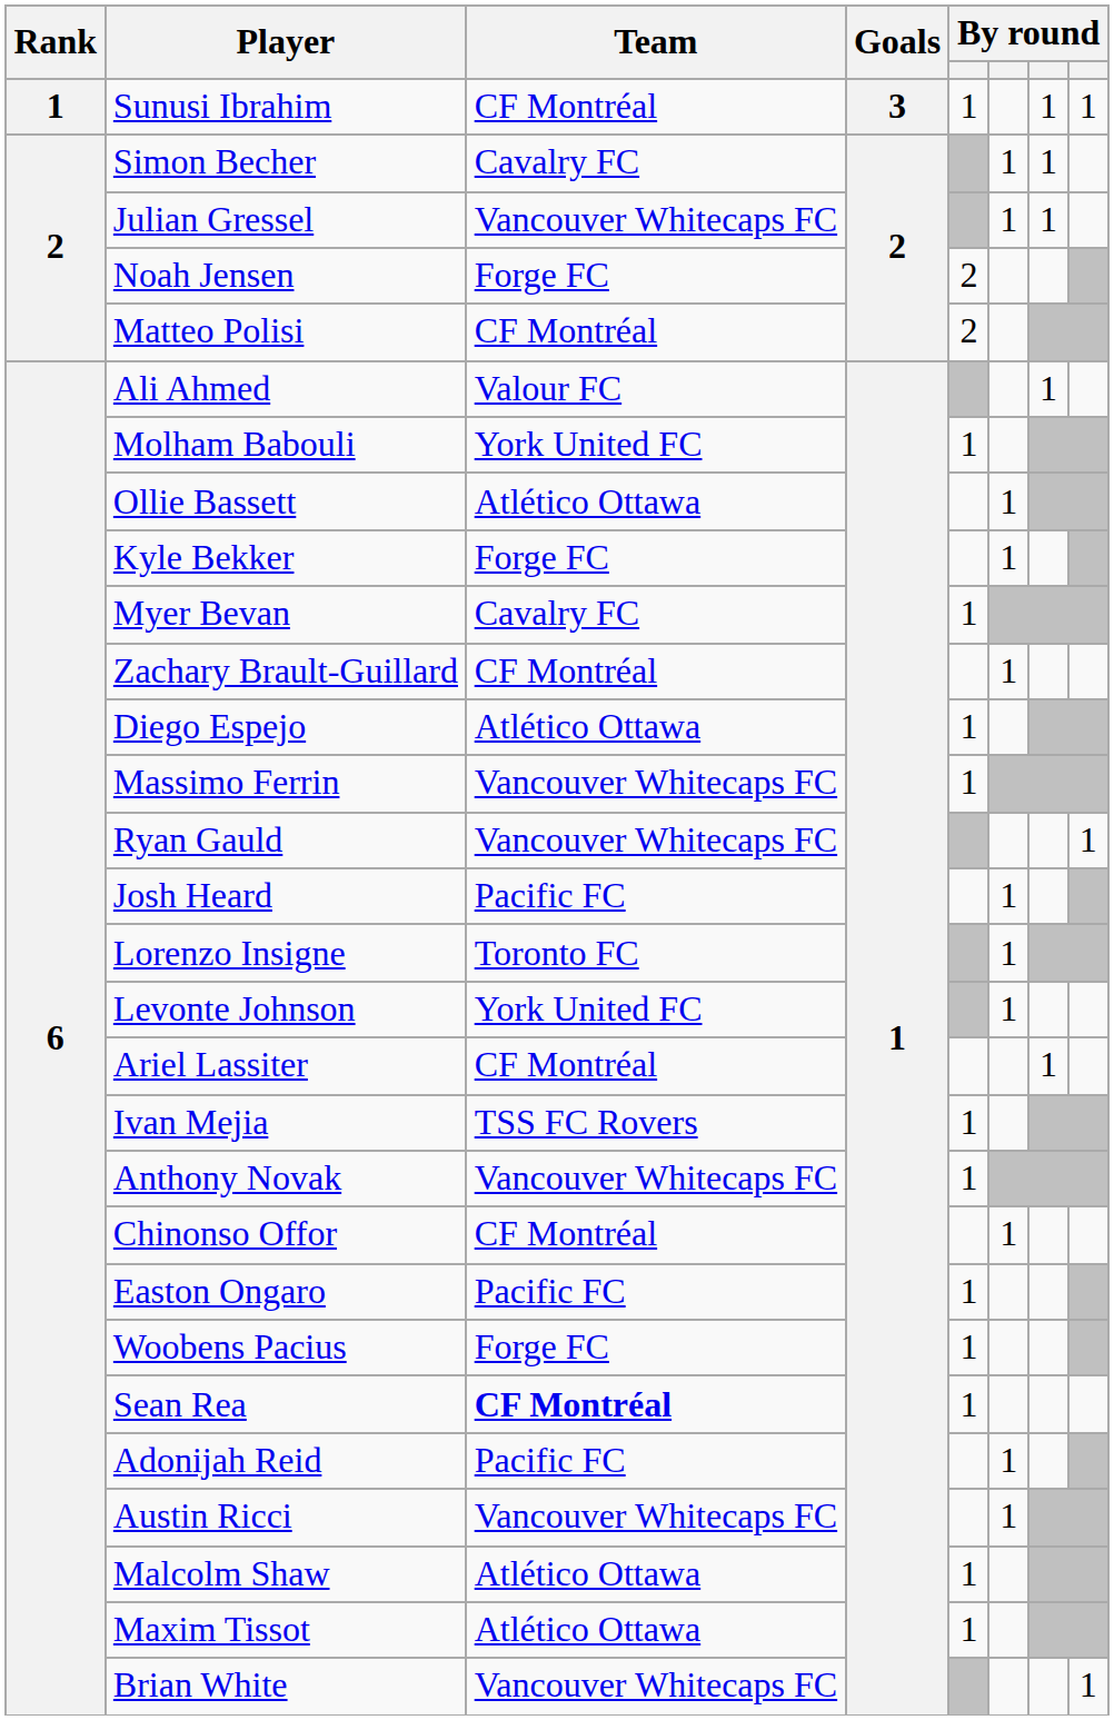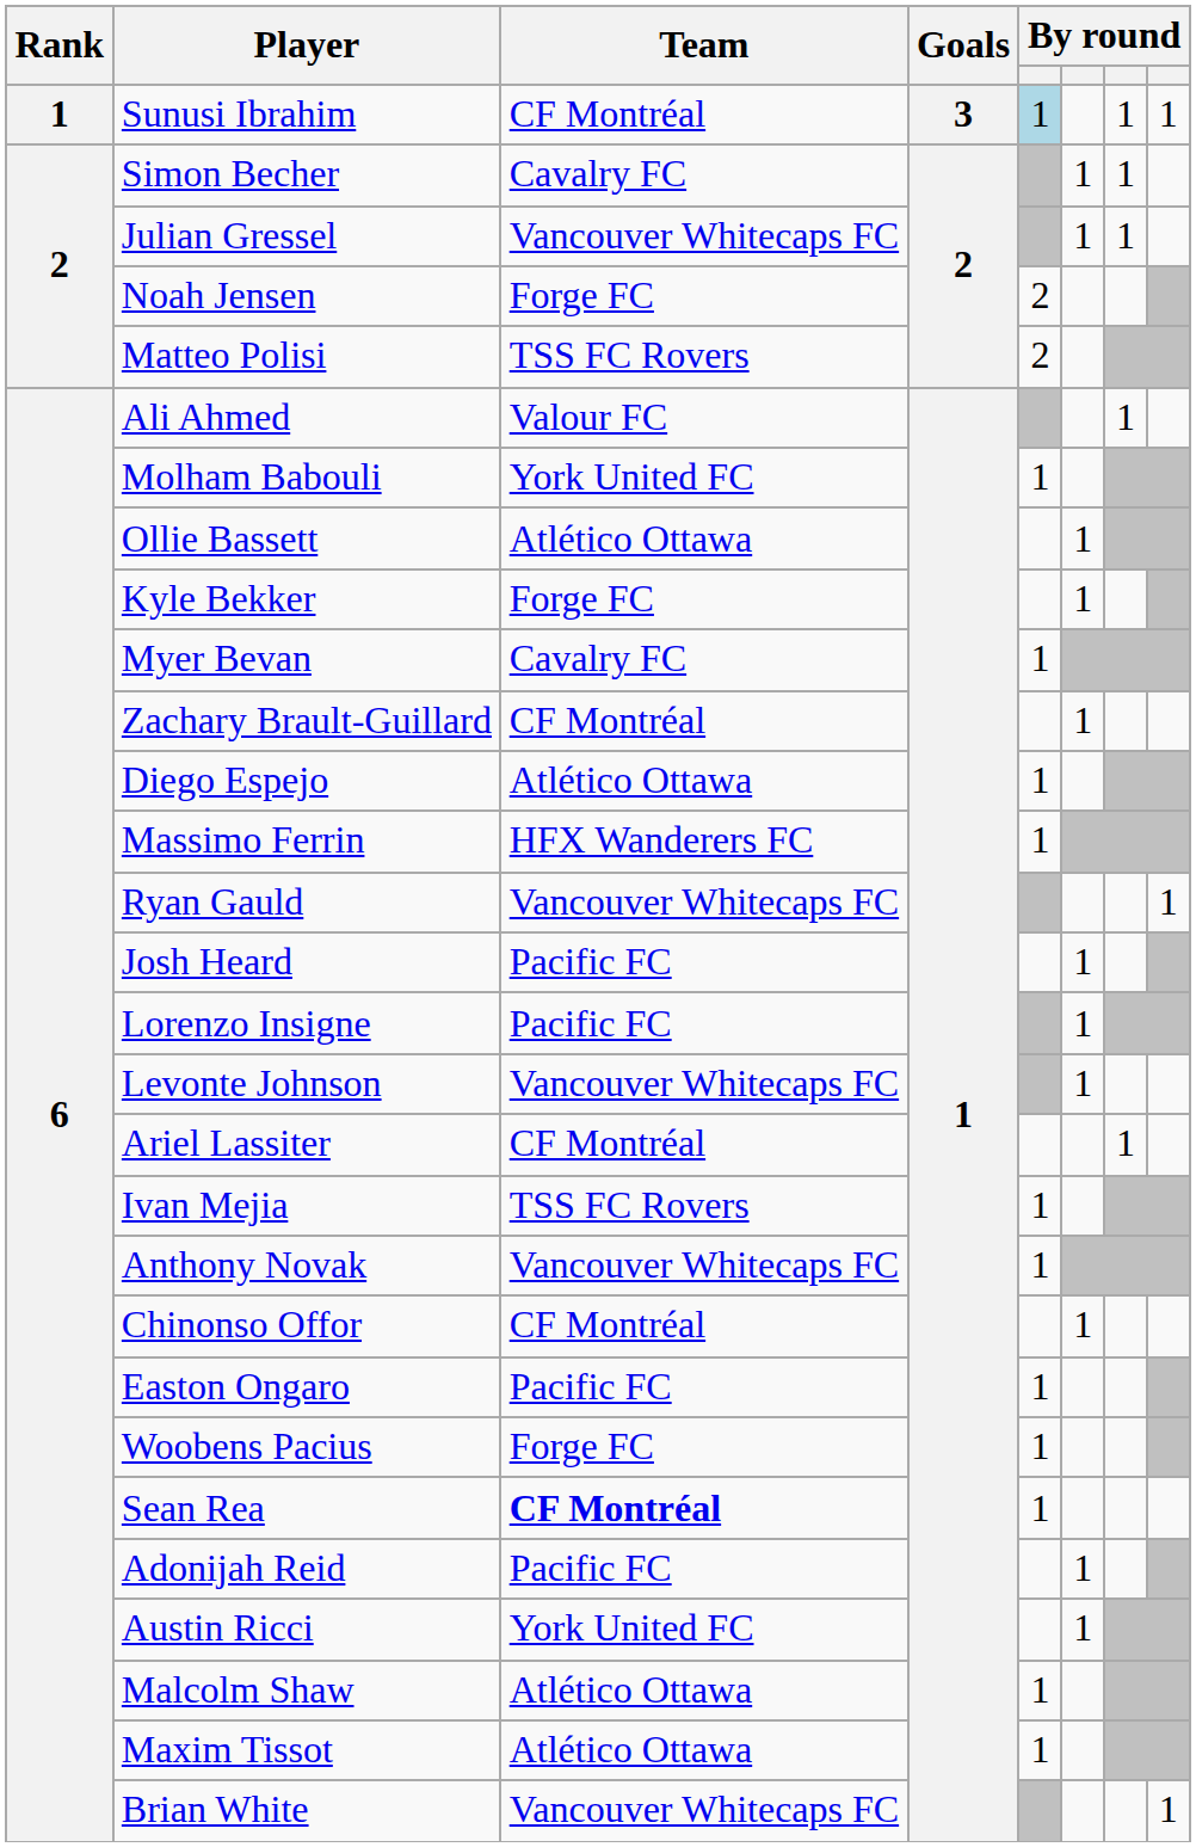Sunusi Ibrahim | column 5: no background -> lightblue background
Matteo Polisi | Team: CF Montréal -> TSS FC Rovers
Massimo Ferrin | Team: Vancouver Whitecaps FC -> HFX Wanderers FC
Lorenzo Insigne | Team: Toronto FC -> Pacific FC
Levonte Johnson | Team: York United FC -> Vancouver Whitecaps FC
Austin Ricci | Team: Vancouver Whitecaps FC -> York United FC
